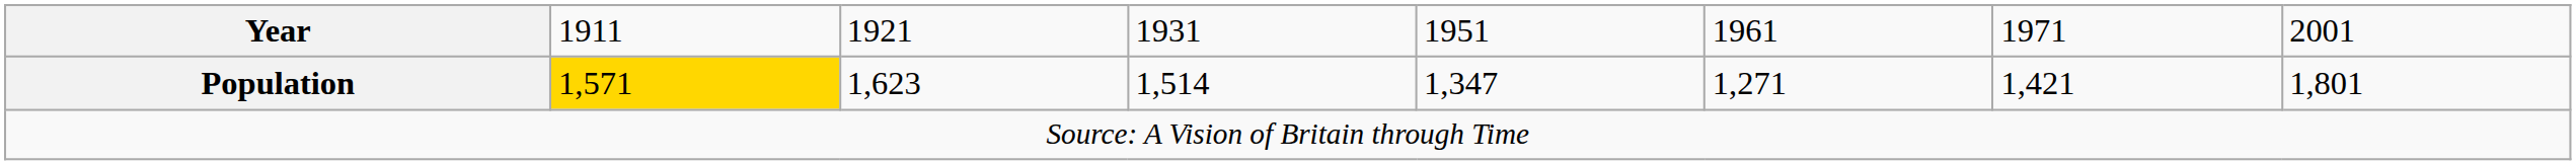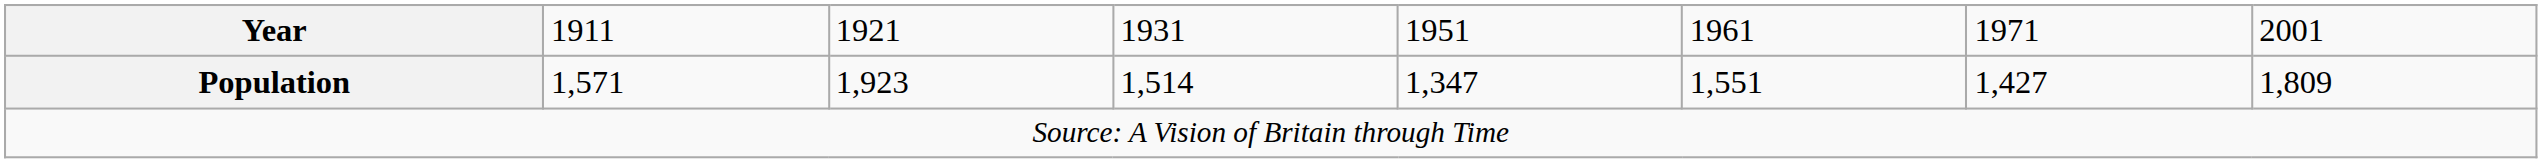Population | column 2: gold background -> no background
Population | column 3: 1,623 -> 1,923
Population | column 6: 1,271 -> 1,551
Population | column 7: 1,421 -> 1,427
Population | column 8: 1,801 -> 1,809
